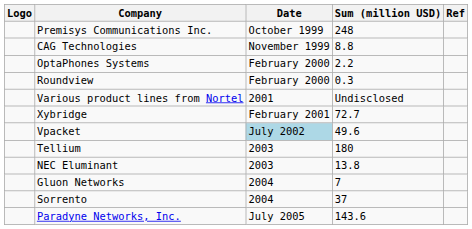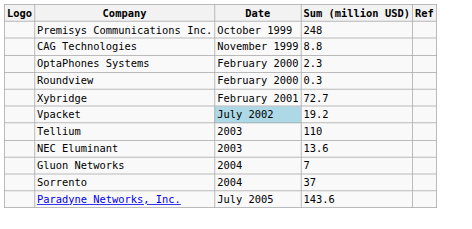OptaPhones Systems | Sum (million USD): 2.2 -> 2.3
- row: Various product lines from Nortel | 2001 | Undisclosed
Vpacket | Sum (million USD): 49.6 -> 19.2
Tellium | Sum (million USD): 180 -> 110
NEC Eluminant | Sum (million USD): 13.8 -> 13.6
